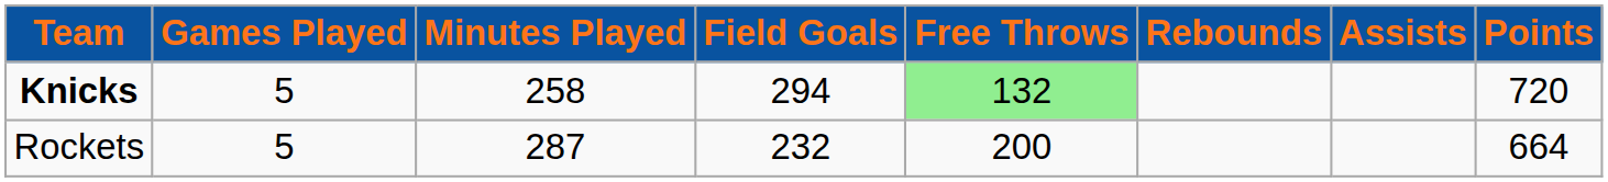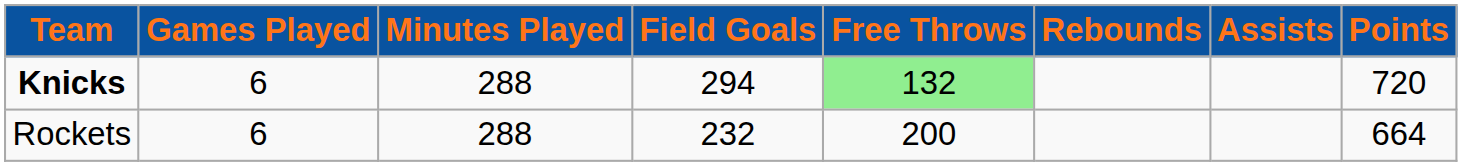Knicks | Games Played: 5 -> 6
Knicks | Minutes Played: 258 -> 288
Rockets | Games Played: 5 -> 6
Rockets | Minutes Played: 287 -> 288
